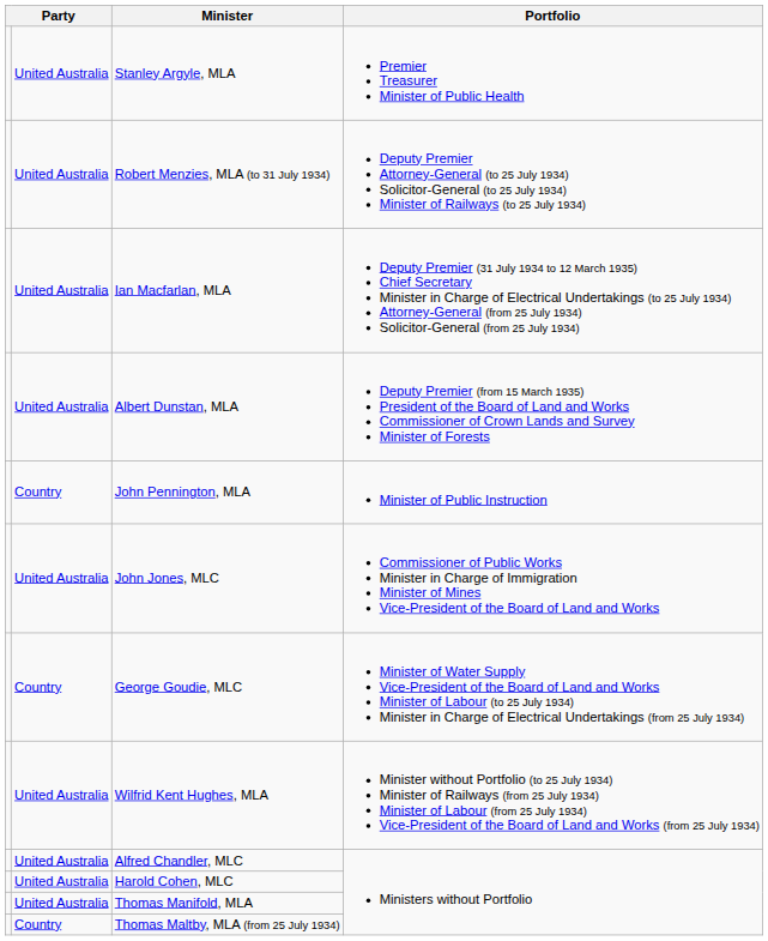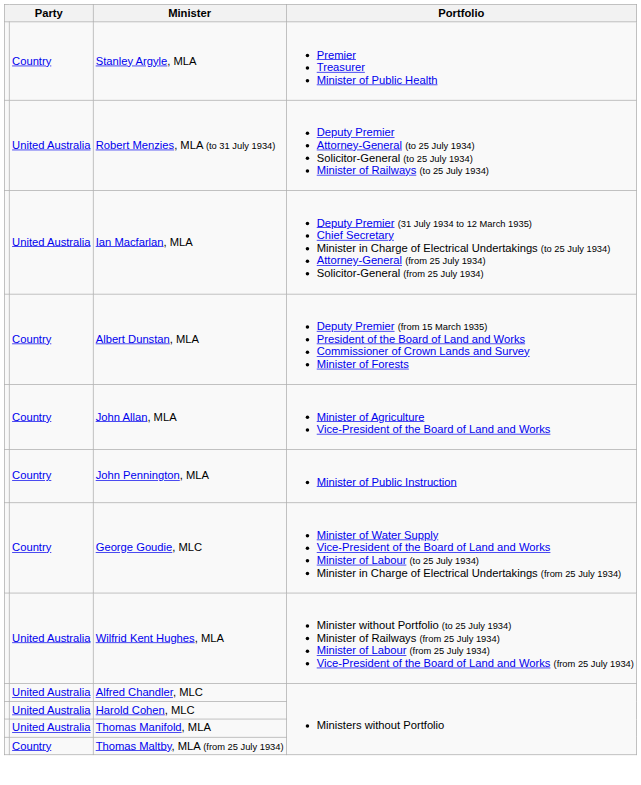Stanley Argyle, MLA | column 2: United Australia -> Country
Albert Dunstan, MLA | column 2: United Australia -> Country
+ row: Country | John Allan, MLA | Minister of Agriculture Vice-President of the Board of Land and Works
- row: United Australia | John Jones, MLC | Commissioner of Public Works Minister in Charge of Immigration Minister of Mines Vice-President of the Board of Land and Works
